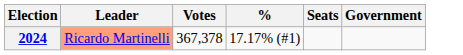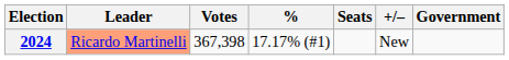+ column: +/– | New
2024 | Votes: 367,378 -> 367,398
